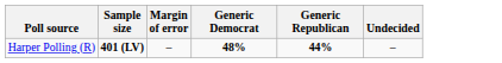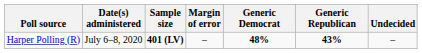+ column: Date(s) administered | July 6–8, 2020
Harper Polling (R) | Generic Republican: 44% -> 43%
